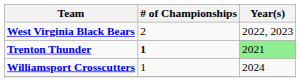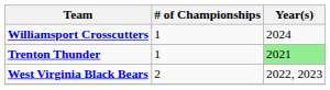rows swapped: West Virginia Black Bears <-> Williamsport Crosscutters
Trenton Thunder | # of Championships: bold -> normal
